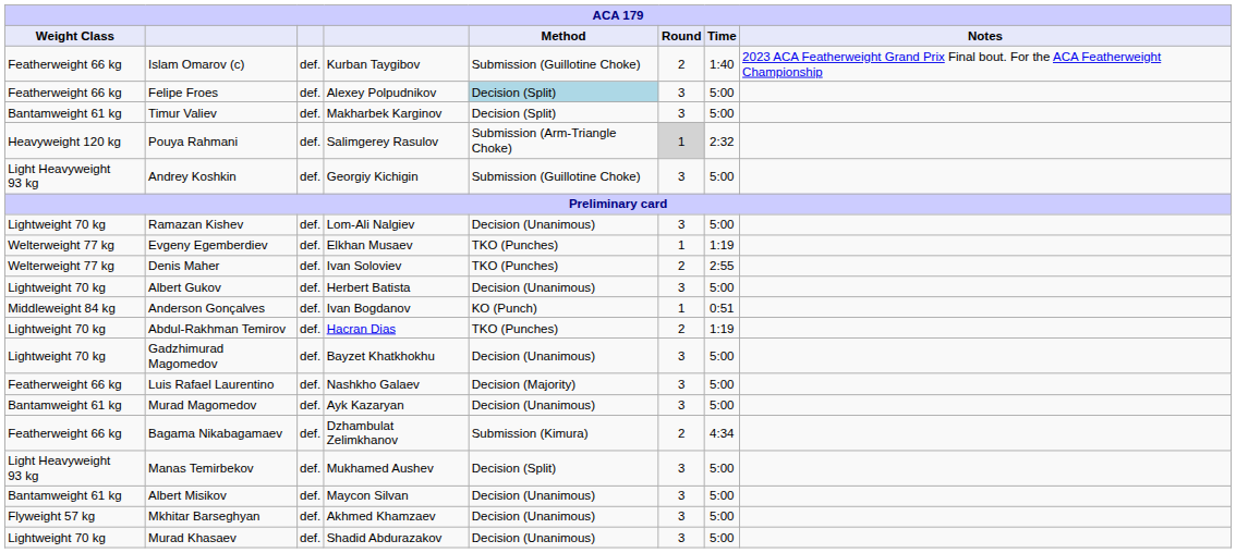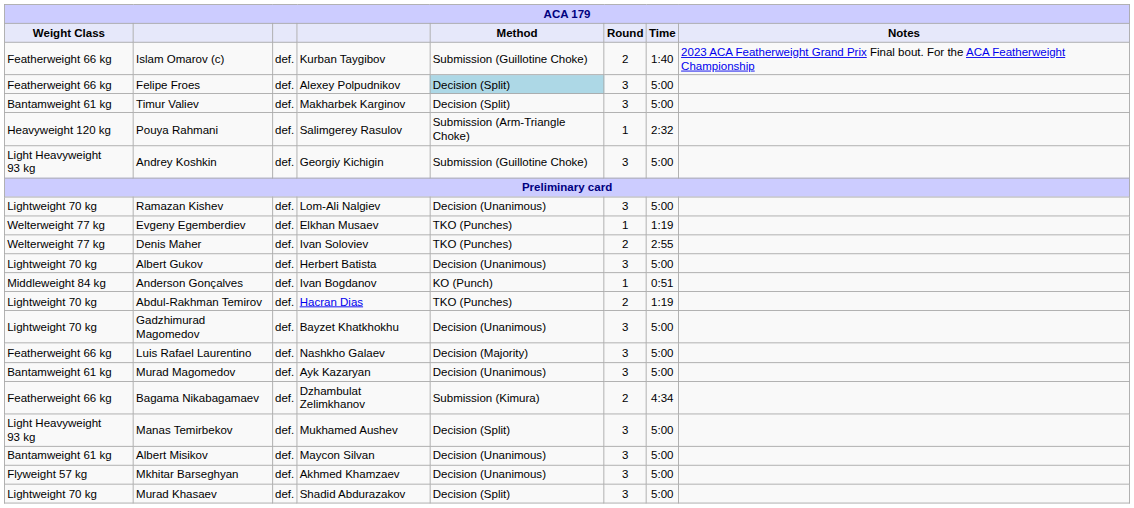Pouya Rahmani | Round: lightgrey background -> no background
Murad Khasaev | Method: Decision (Unanimous) -> Decision (Split)
